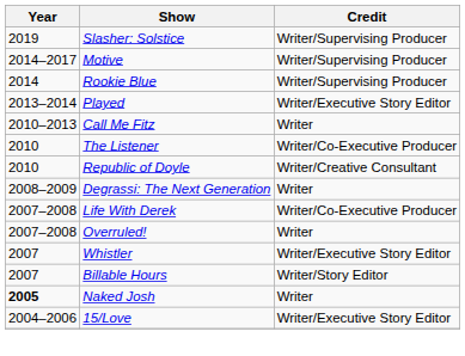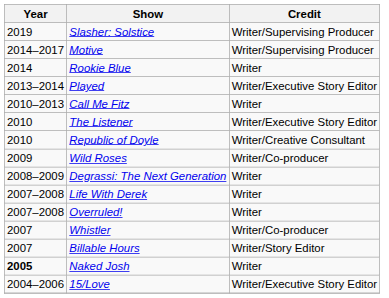Rookie Blue | Credit: Writer/Supervising Producer -> Writer
The Listener | Credit: Writer/Co-Executive Producer -> Writer/Executive Story Editor
+ row: 2009 | Wild Roses | Writer/Co-producer
Life With Derek | Credit: Writer/Co-Executive Producer -> Writer
Whistler | Credit: Writer/Executive Story Editor -> Writer/Co-producer
